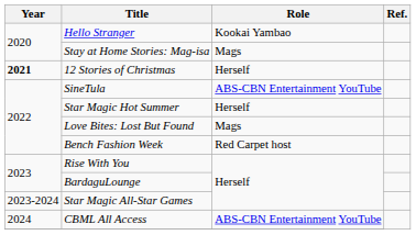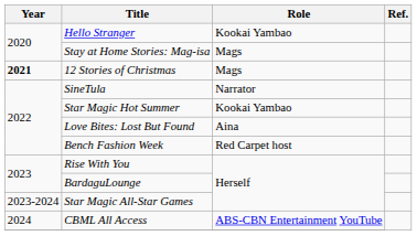12 Stories of Christmas | Role: Herself -> Mags
SineTula | Role: ABS-CBN Entertainment YouTube -> Narrator
Star Magic Hot Summer | Role: Herself -> Kookai Yambao
Love Bites: Lost But Found | Role: Mags -> Aina
